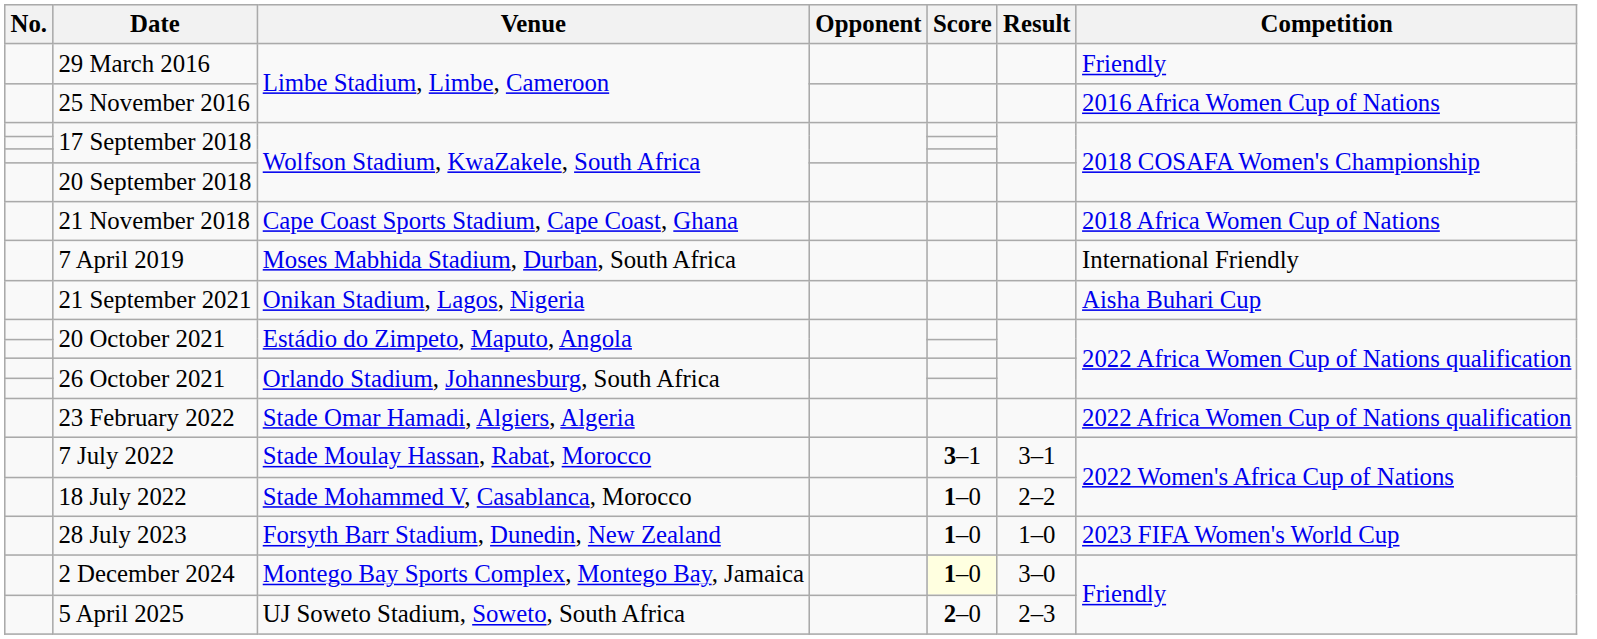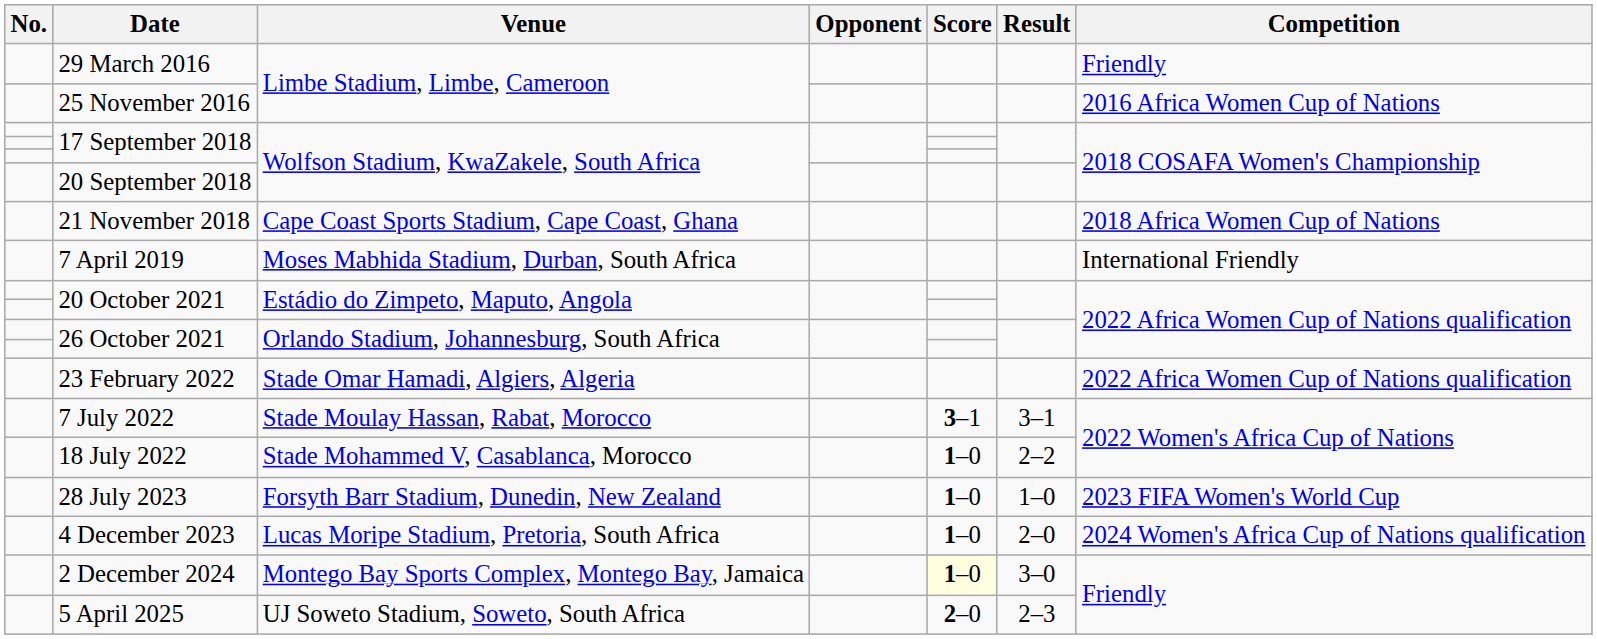- row: 21 September 2021 | Onikan Stadium, Lagos, Nigeria | Aisha Buhari Cup
+ row: 4 December 2023 | Lucas Moripe Stadium, Pretoria, South Africa | 1–0 | 2–0 | 2024 Women's Africa Cup of Nations qualification
